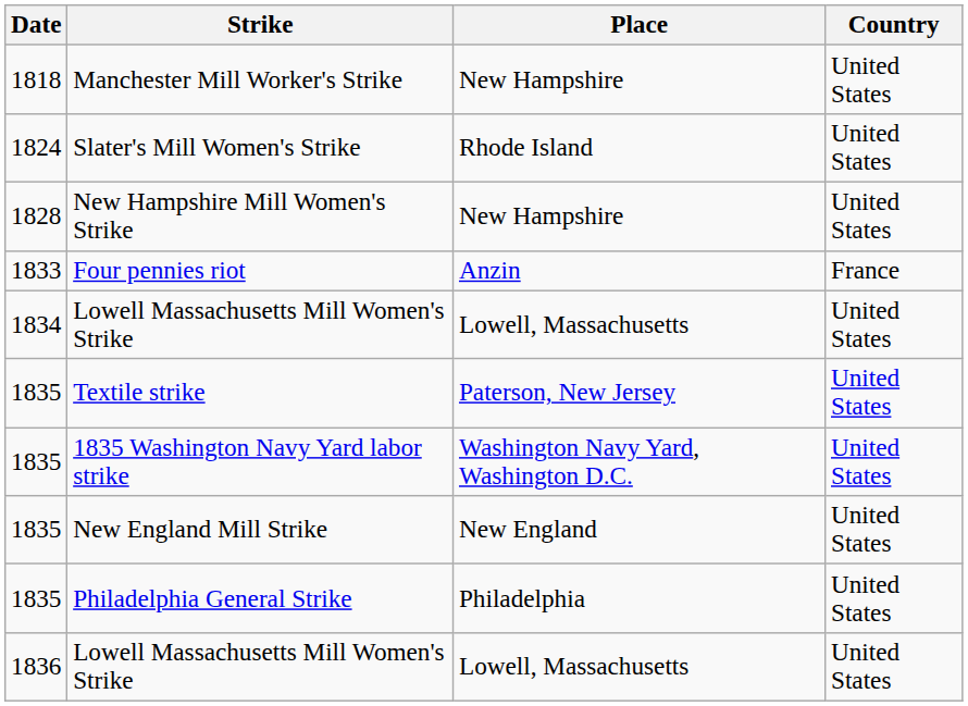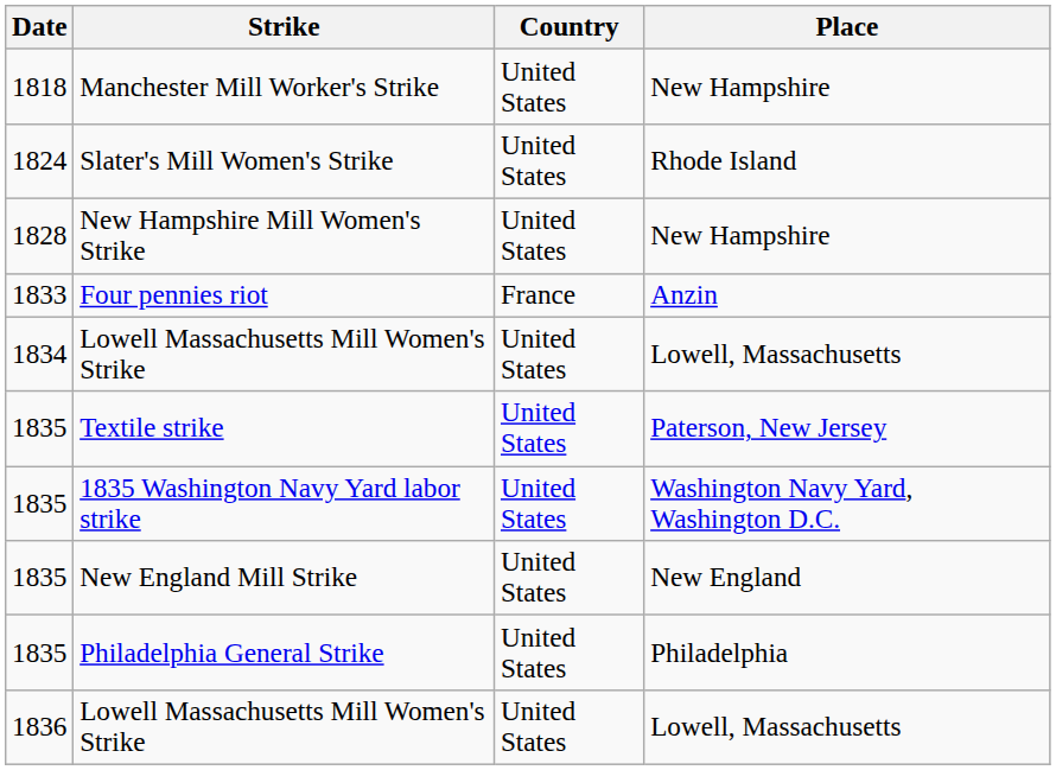columns swapped: Place <-> Country
